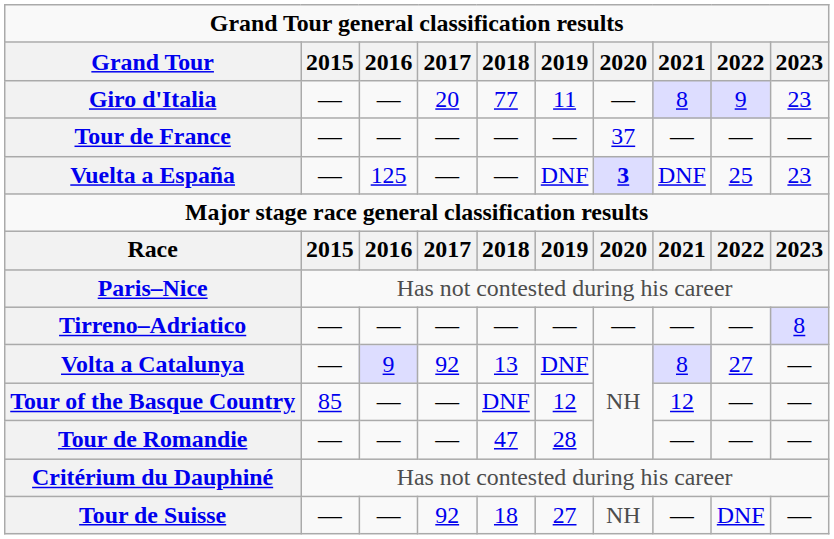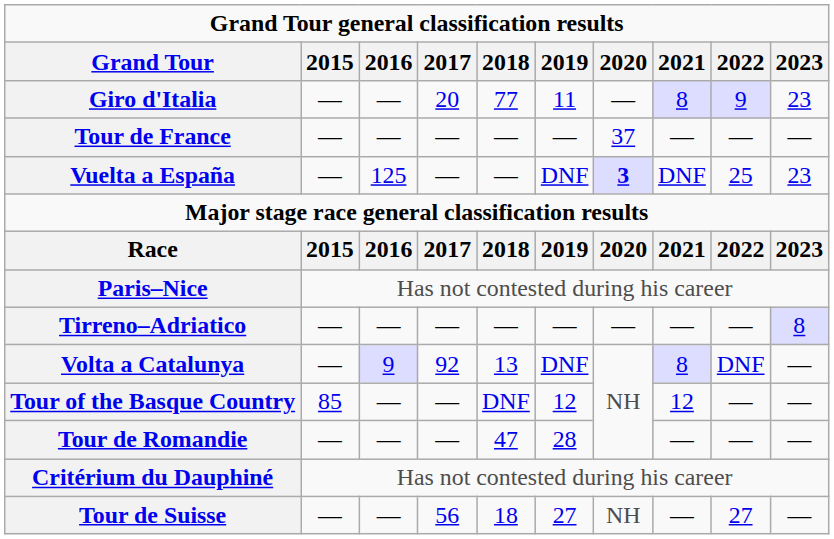Volta a Catalunya | 2022: 27 -> DNF
Tour de Suisse | 2017: 92 -> 56
Tour de Suisse | 2022: DNF -> 27
